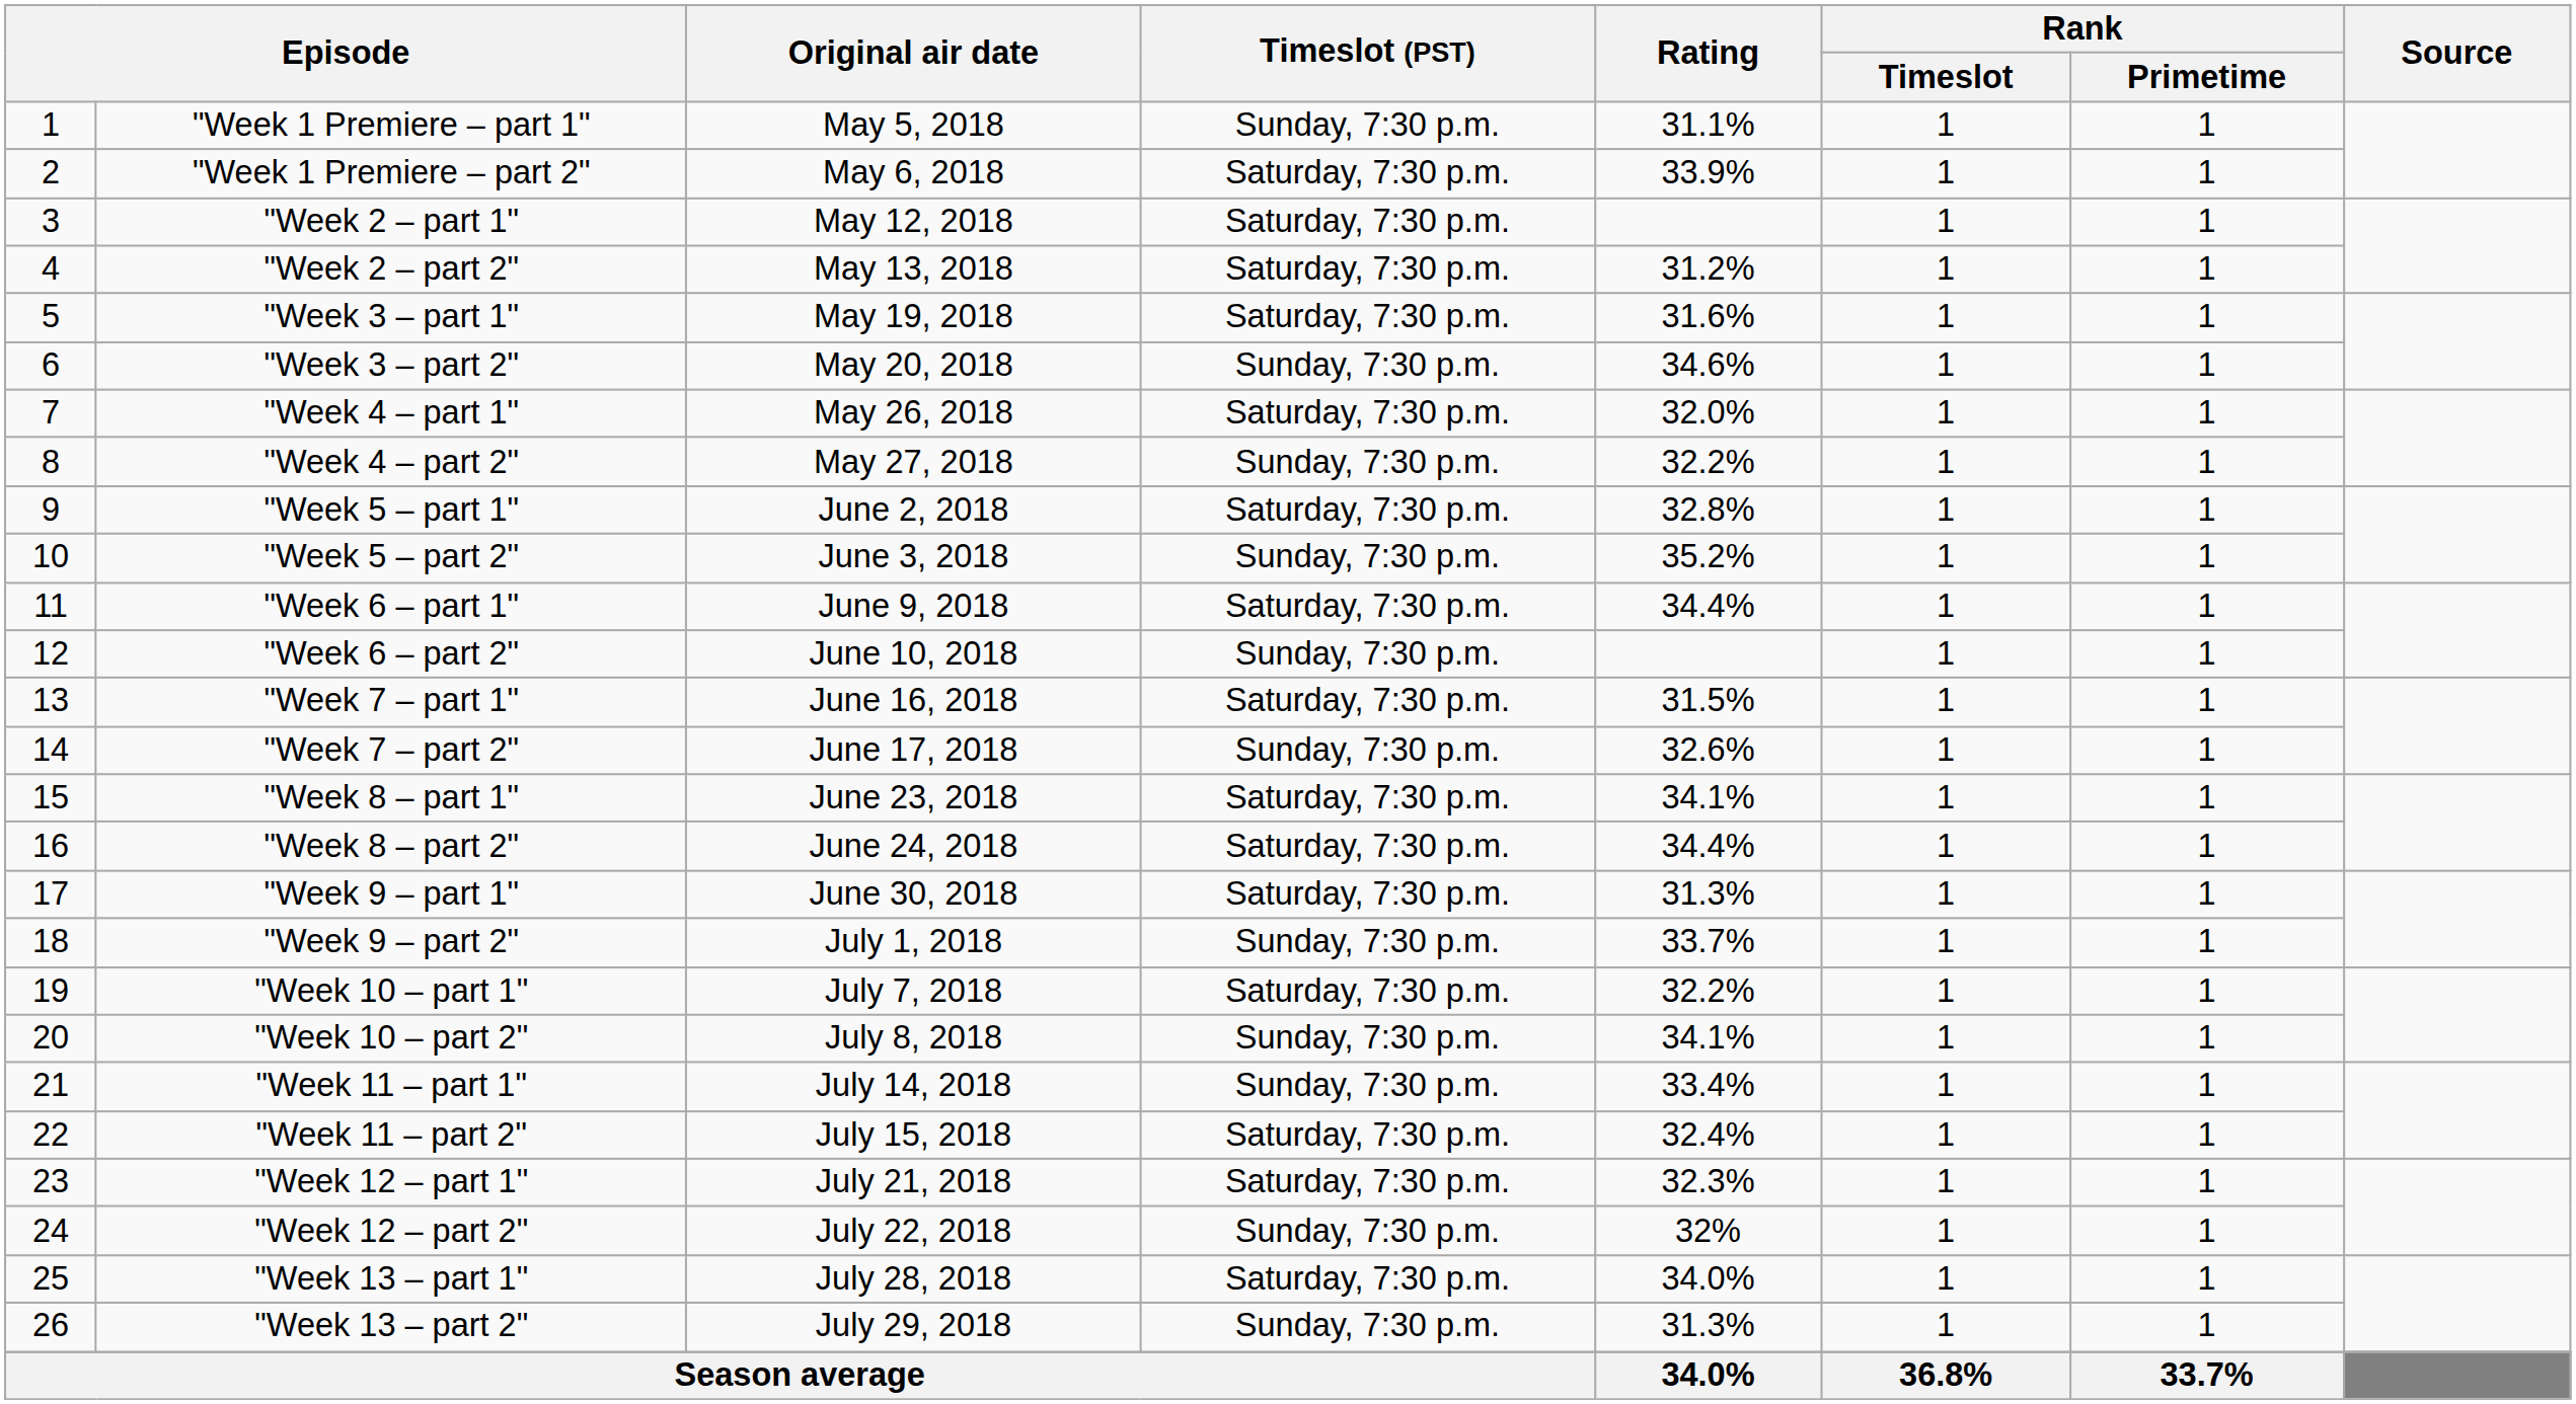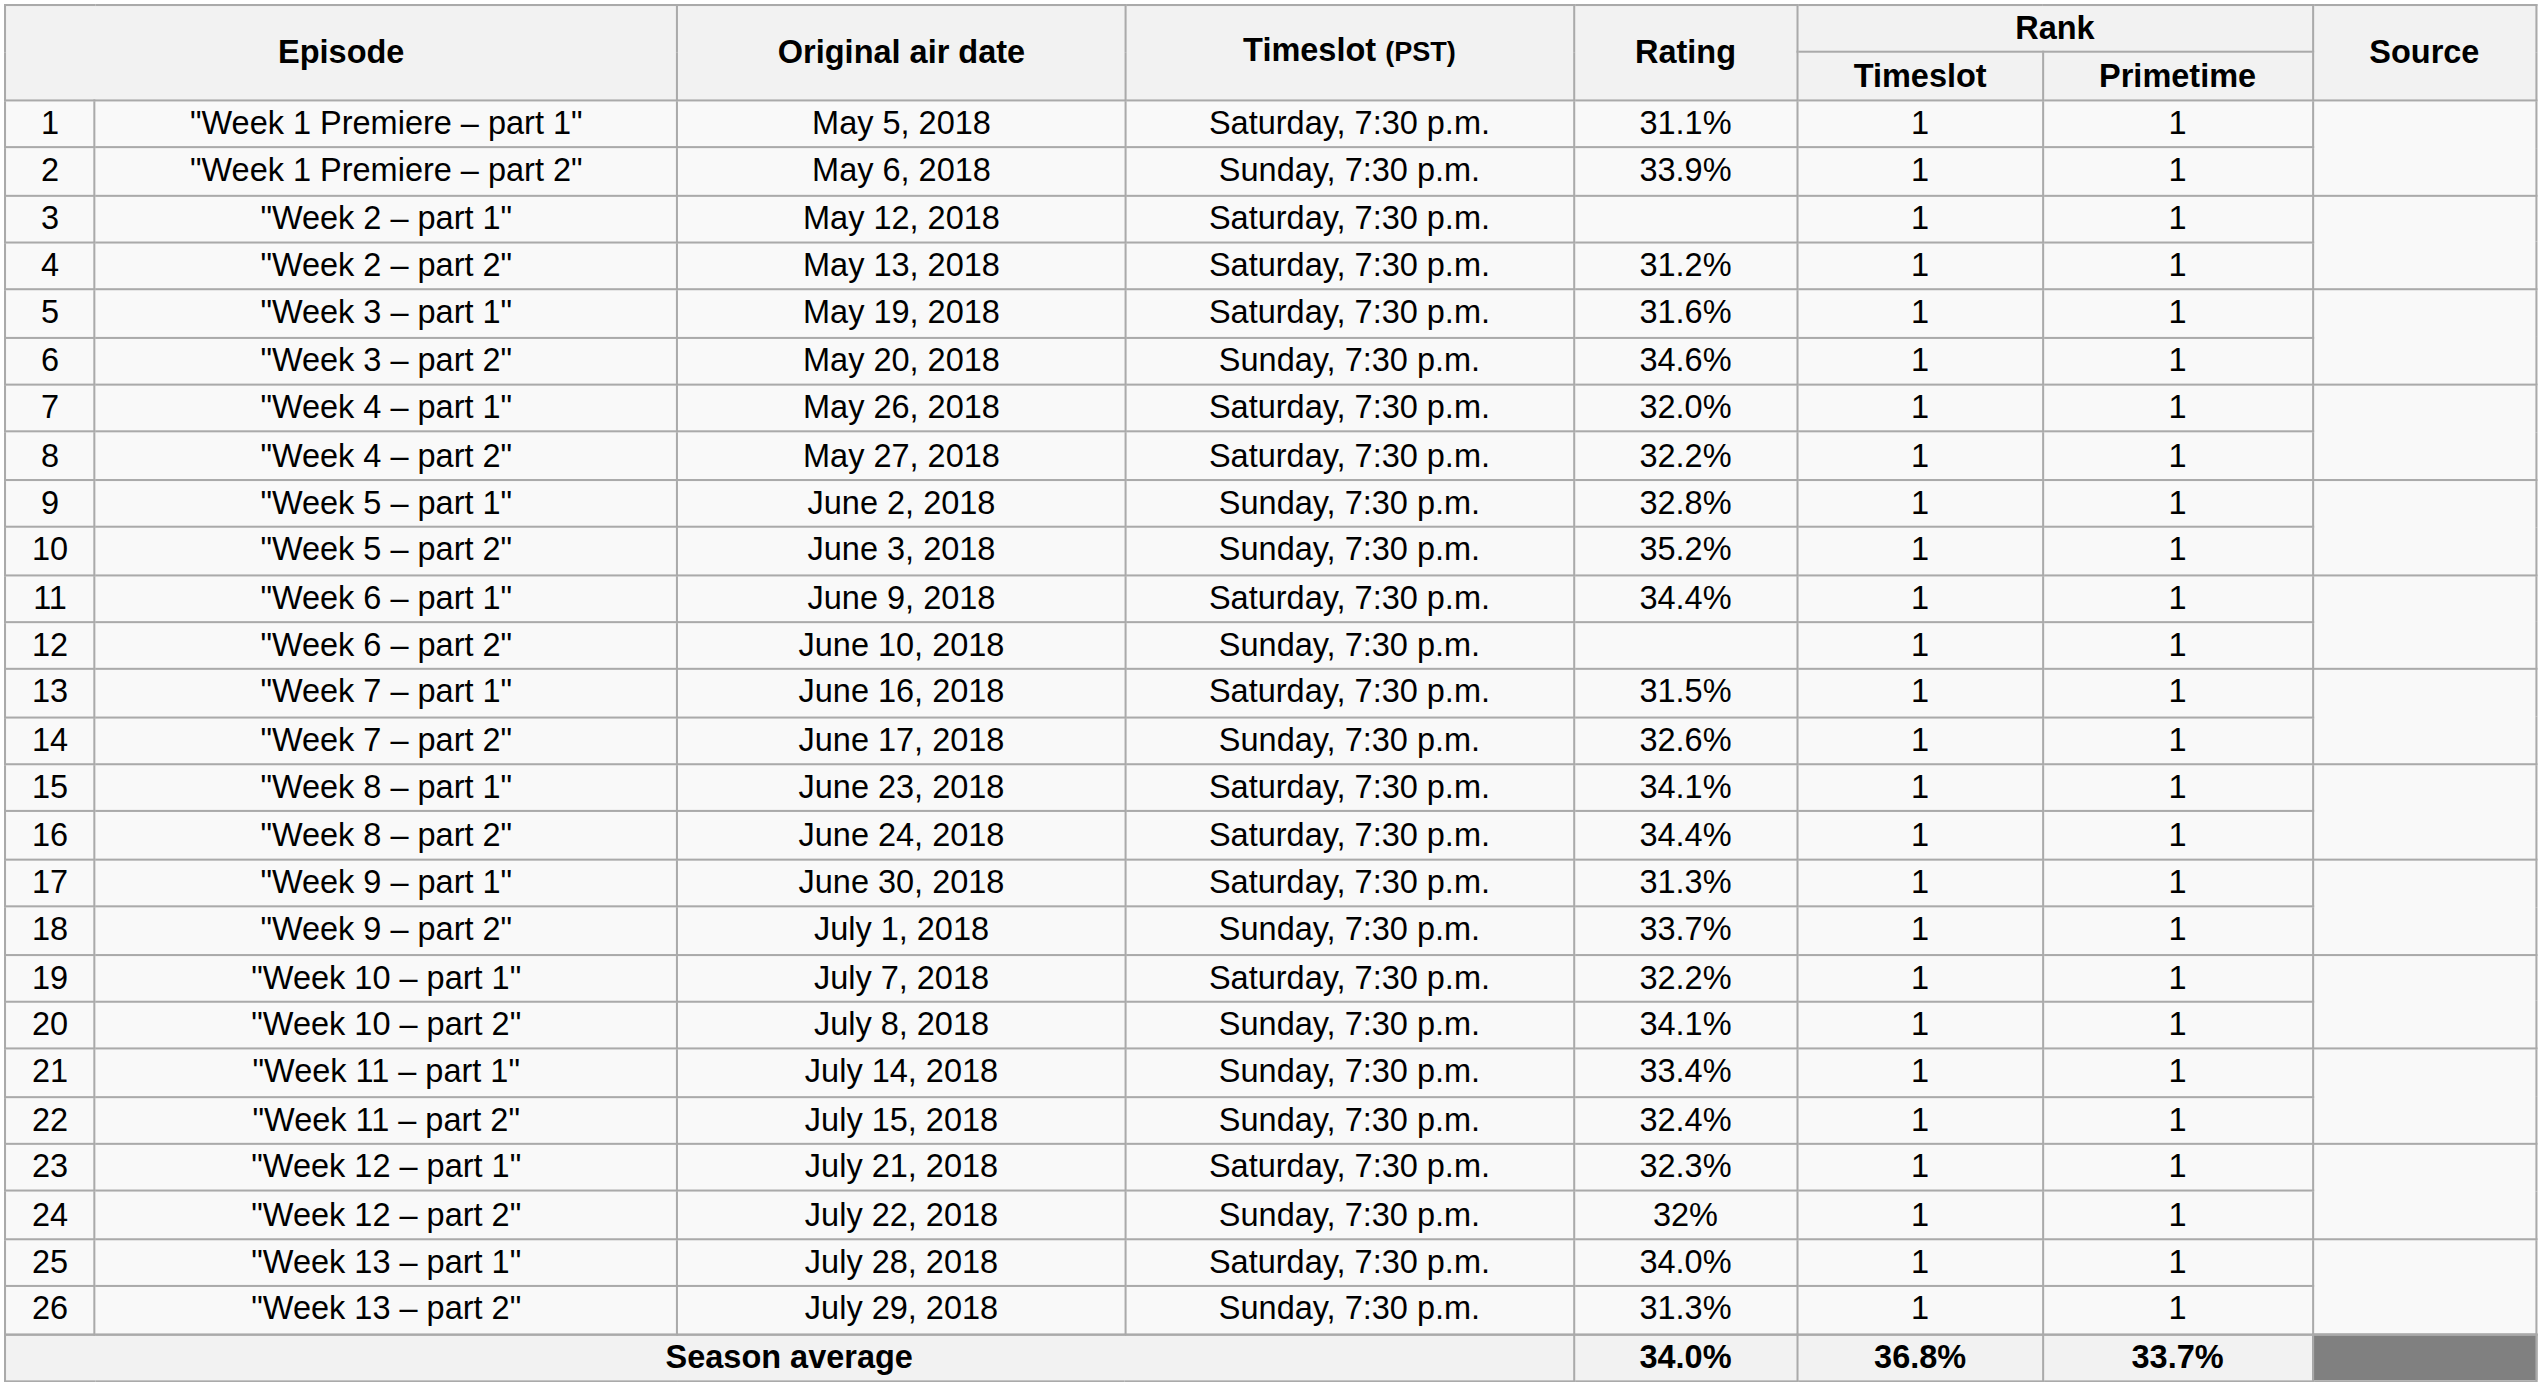"Week 1 Premiere – part 1" | Timeslot (PST): Sunday, 7:30 p.m. -> Saturday, 7:30 p.m.
"Week 1 Premiere – part 2" | Timeslot (PST): Saturday, 7:30 p.m. -> Sunday, 7:30 p.m.
"Week 4 – part 2" | Timeslot (PST): Sunday, 7:30 p.m. -> Saturday, 7:30 p.m.
"Week 5 – part 1" | Timeslot (PST): Saturday, 7:30 p.m. -> Sunday, 7:30 p.m.
"Week 11 – part 2" | Timeslot (PST): Saturday, 7:30 p.m. -> Sunday, 7:30 p.m.
